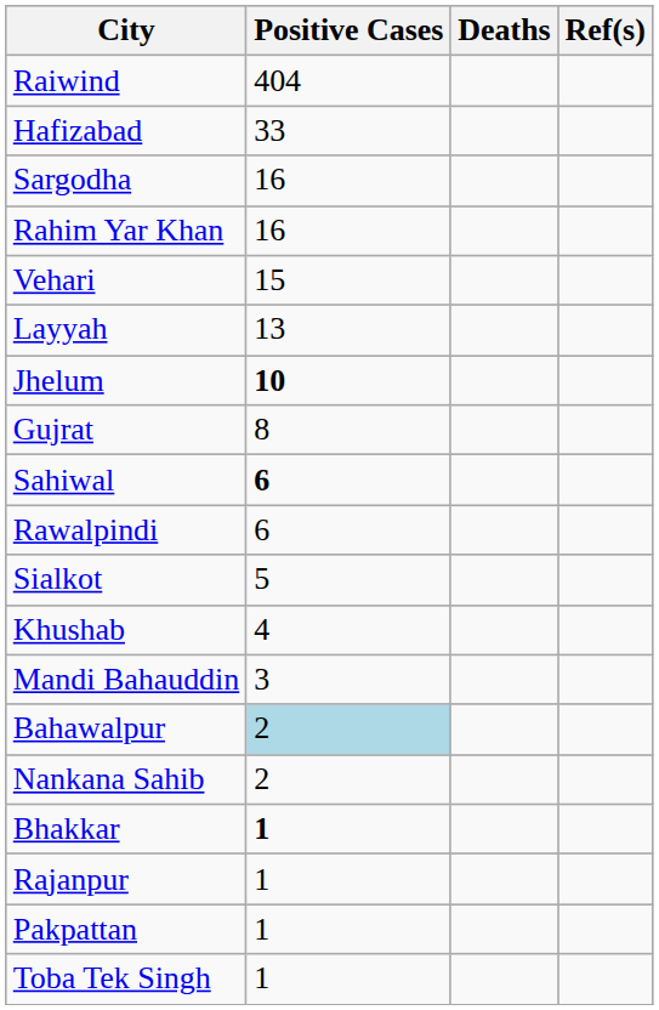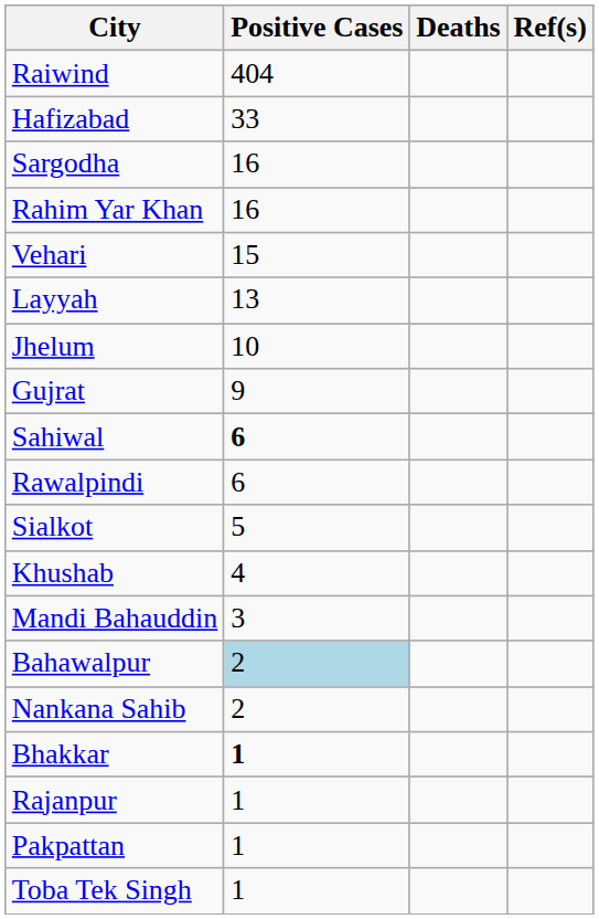Jhelum | Positive Cases: bold -> normal
Gujrat | Positive Cases: 8 -> 9
